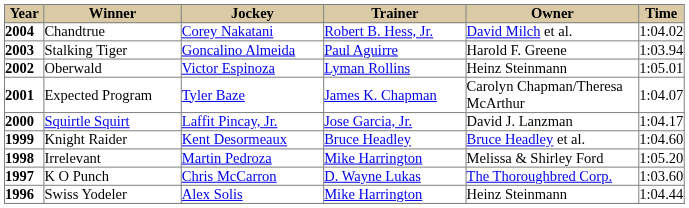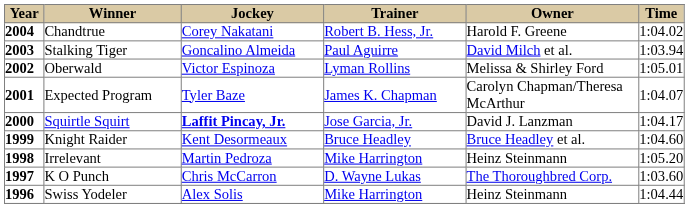Chandtrue | column 5: David Milch et al. -> Harold F. Greene
Stalking Tiger | column 5: Harold F. Greene -> David Milch et al.
Oberwald | column 5: Heinz Steinmann -> Melissa & Shirley Ford
Squirtle Squirt | column 3: normal -> bold
Irrelevant | column 5: Melissa & Shirley Ford -> Heinz Steinmann
